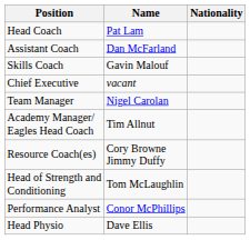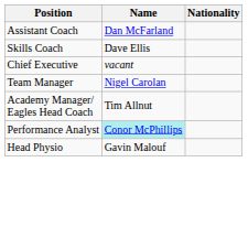- row: Head Coach | Pat Lam
Skills Coach | Name: Gavin Malouf -> Dave Ellis
- row: Resource Coach(es) | Cory Browne Jimmy Duffy
- row: Head of Strength and Conditioning | Tom McLaughlin
Performance Analyst | Name: no background -> paleturquoise background
Head Physio | Name: Dave Ellis -> Gavin Malouf
